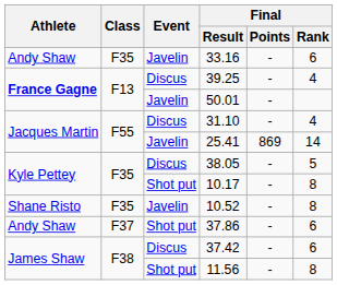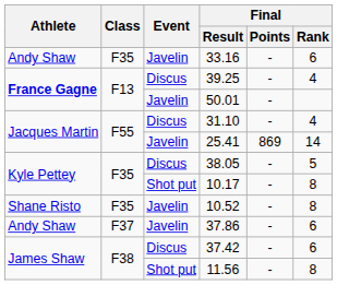37.86 | Event: Shot put -> Javelin
